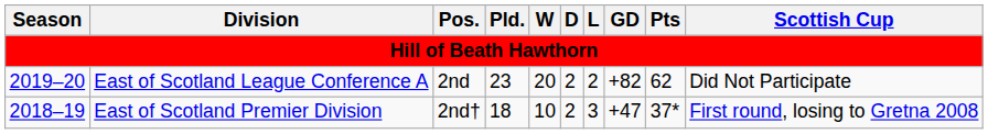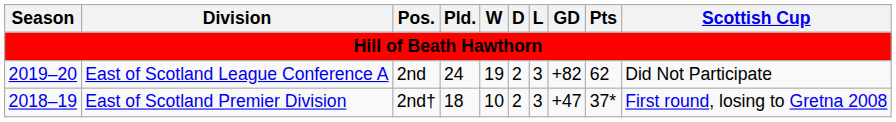East of Scotland League Conference A | Pld.: 23 -> 24
East of Scotland League Conference A | W: 20 -> 19
East of Scotland League Conference A | L: 2 -> 3
